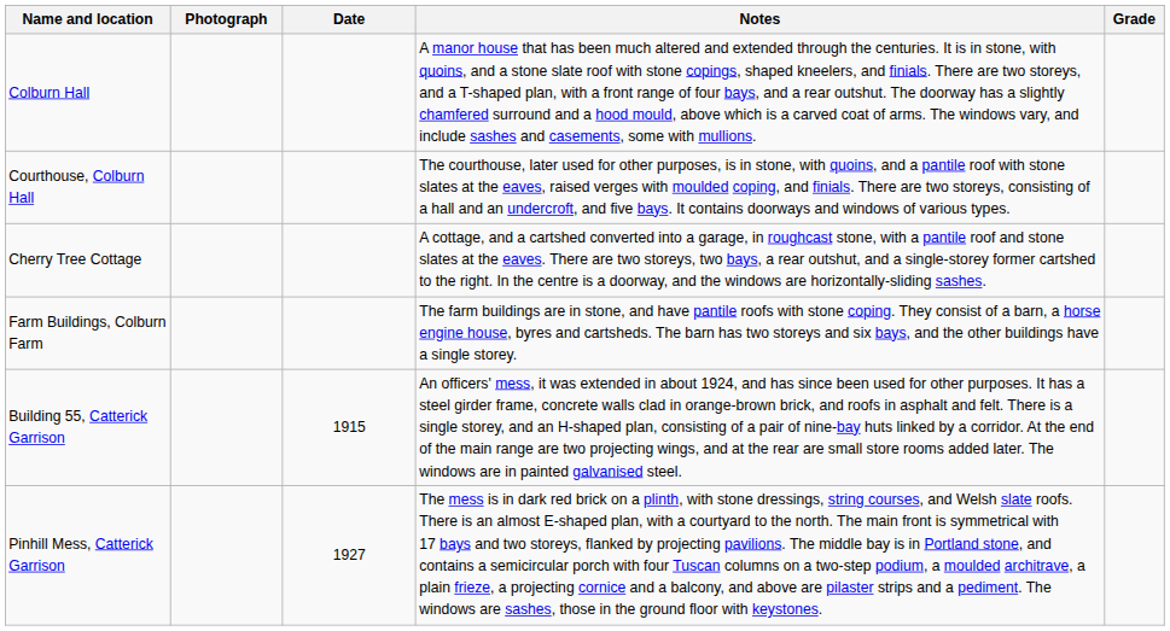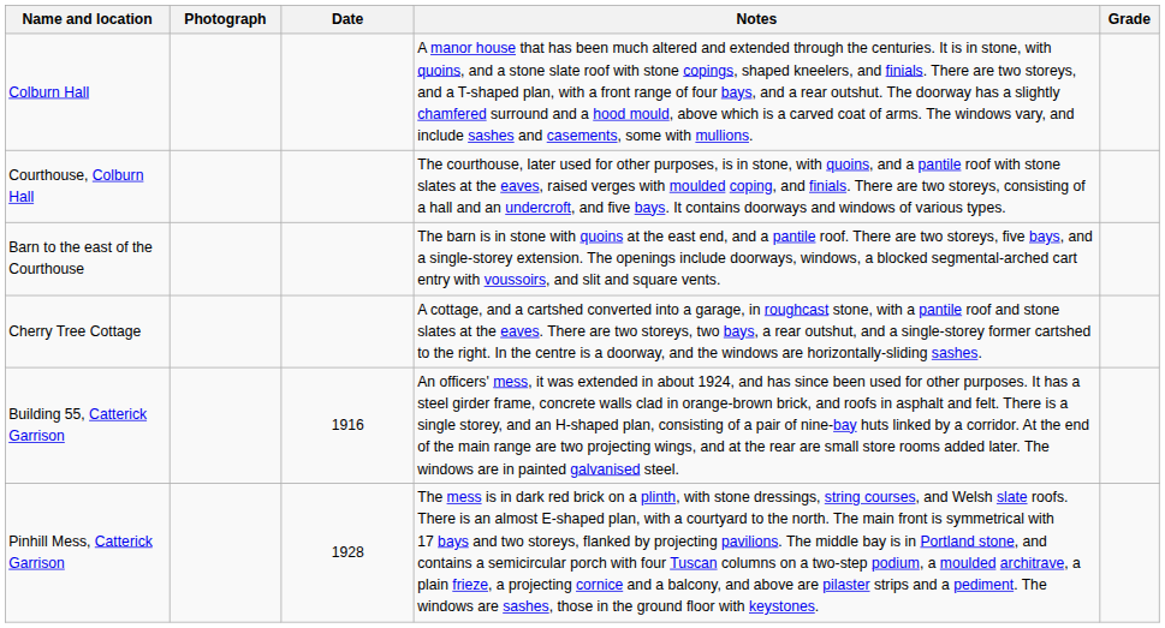+ row: Barn to the east of the Courthouse | The barn is in stone with quoins at the east end, and a pantile roof. There are two storeys, five bays, and a single-storey extension. The openings include doorways, windows, a blocked segmental-arched cart entry with voussoirs, and slit and square vents.
- row: Farm Buildings, Colburn Farm | The farm buildings are in stone, and have pantile roofs with stone coping. They consist of a barn, a horse engine house, byres and cartsheds. The barn has two storeys and six bays, and the other buildings have a single storey.
Building 55, Catterick Garrison | Date: 1915 -> 1916
Pinhill Mess, Catterick Garrison | Date: 1927 -> 1928
